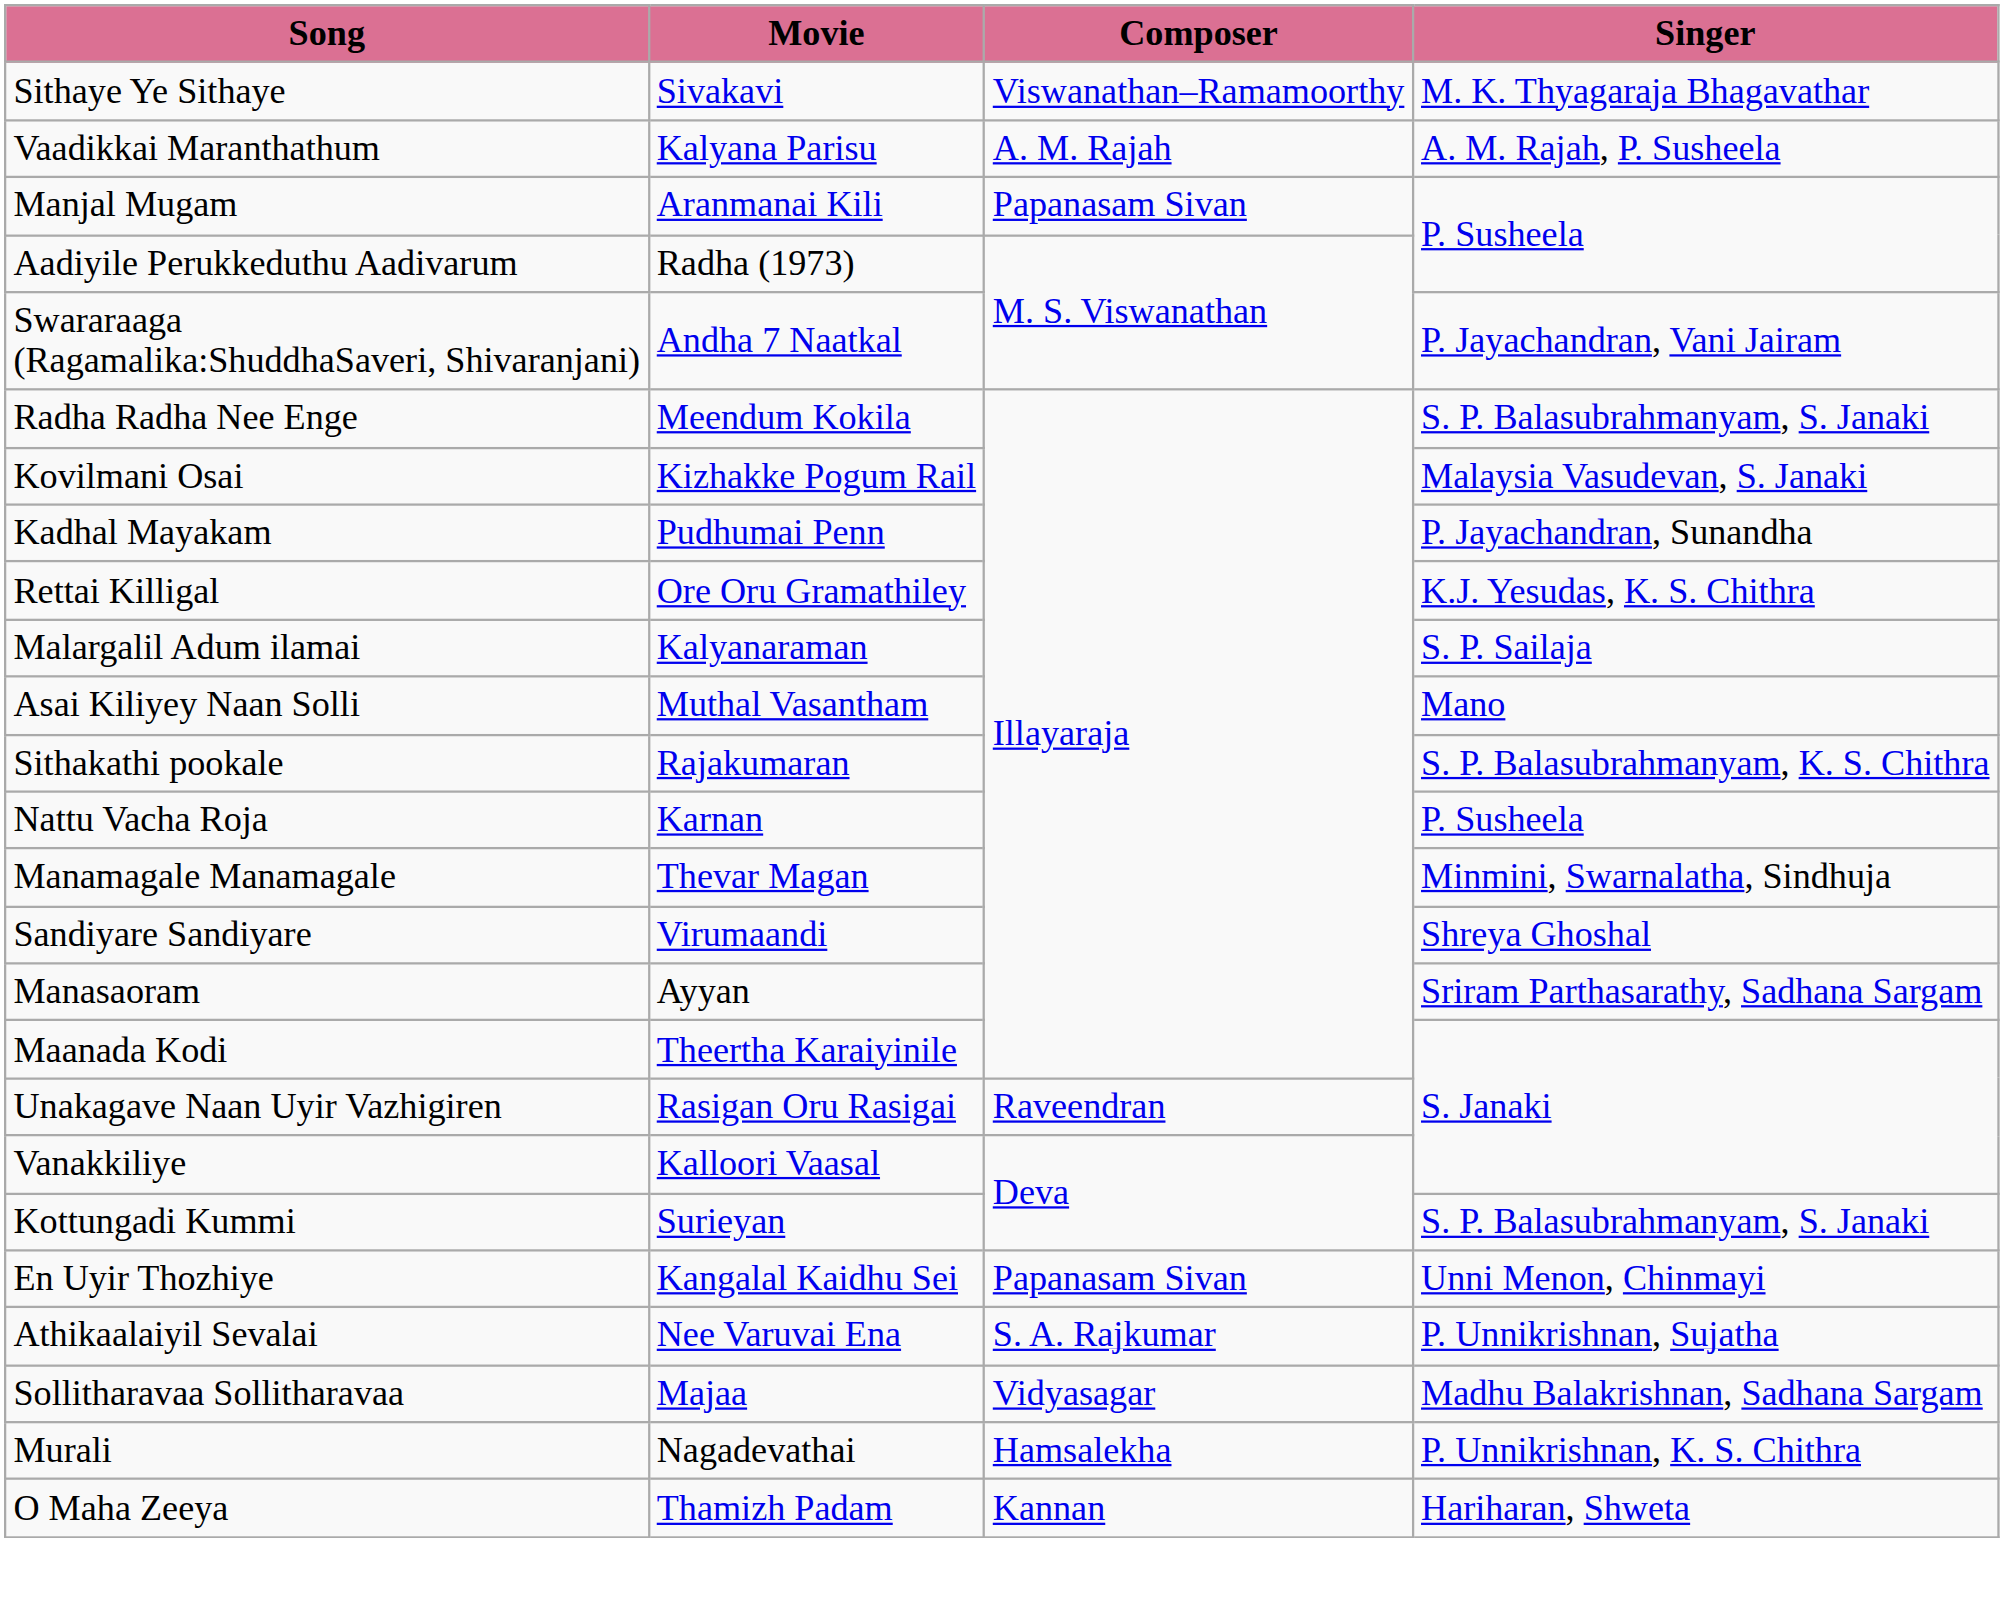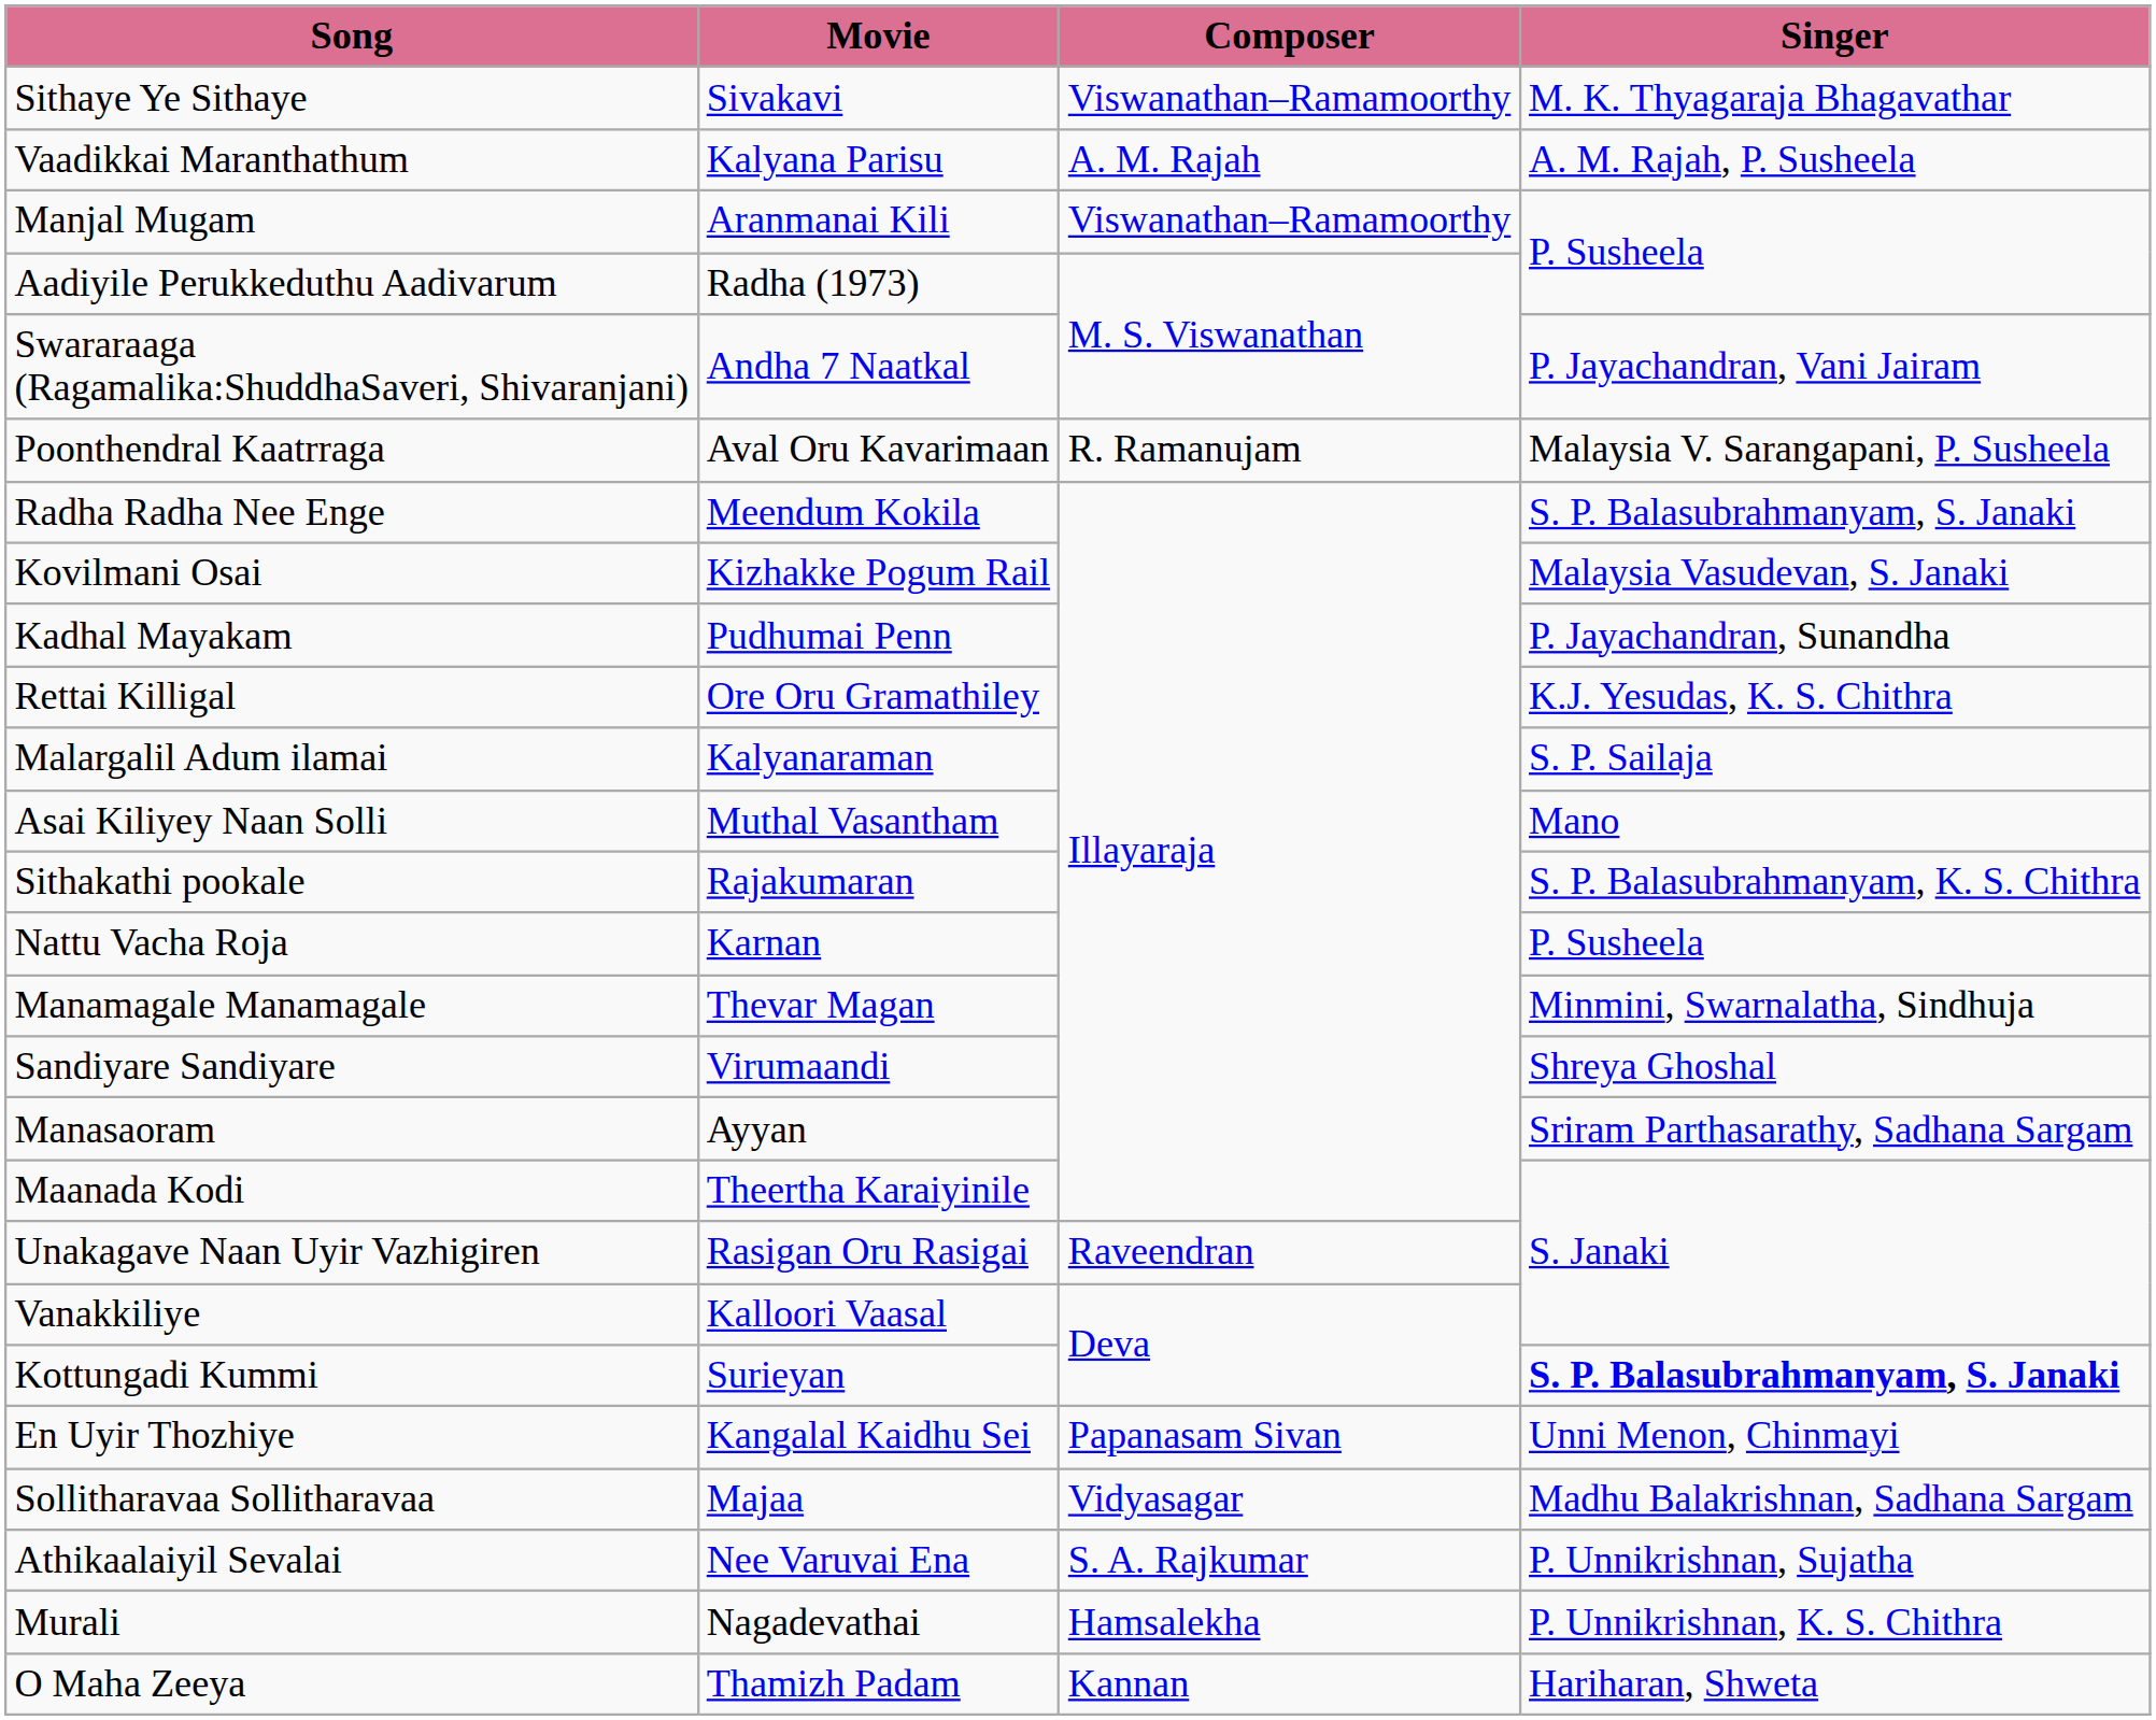Manjal Mugam | Composer: Papanasam Sivan -> Viswanathan–Ramamoorthy
+ row: Poonthendral Kaatrraga | Aval Oru Kavarimaan | R. Ramanujam | Malaysia V. Sarangapani, P. Susheela
Kottungadi Kummi | Singer: normal -> bold
rows swapped: Sollitharavaa Sollitharavaa <-> Athikaalaiyil Sevalai
